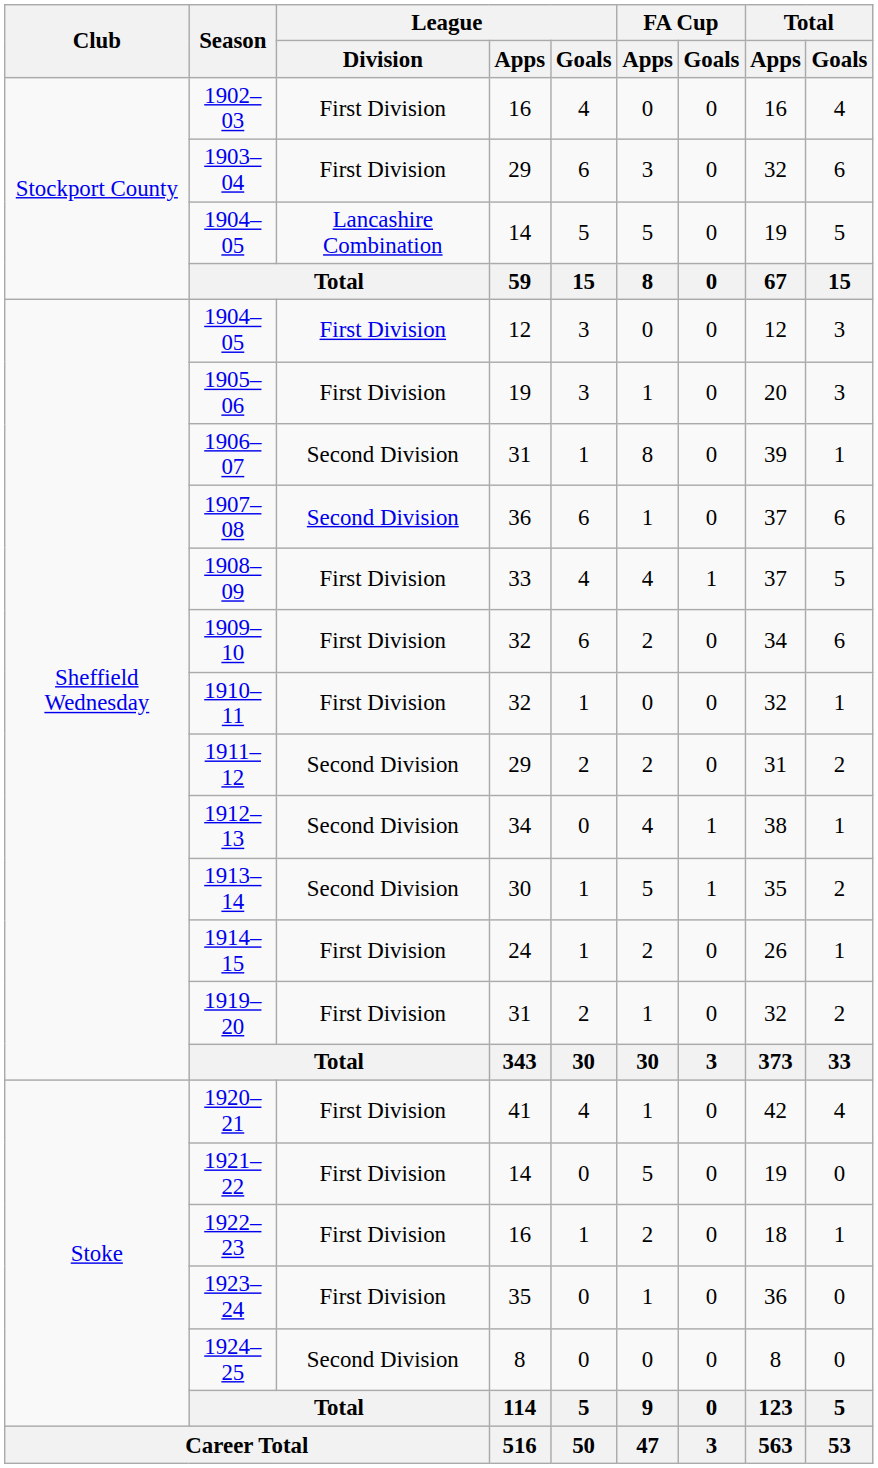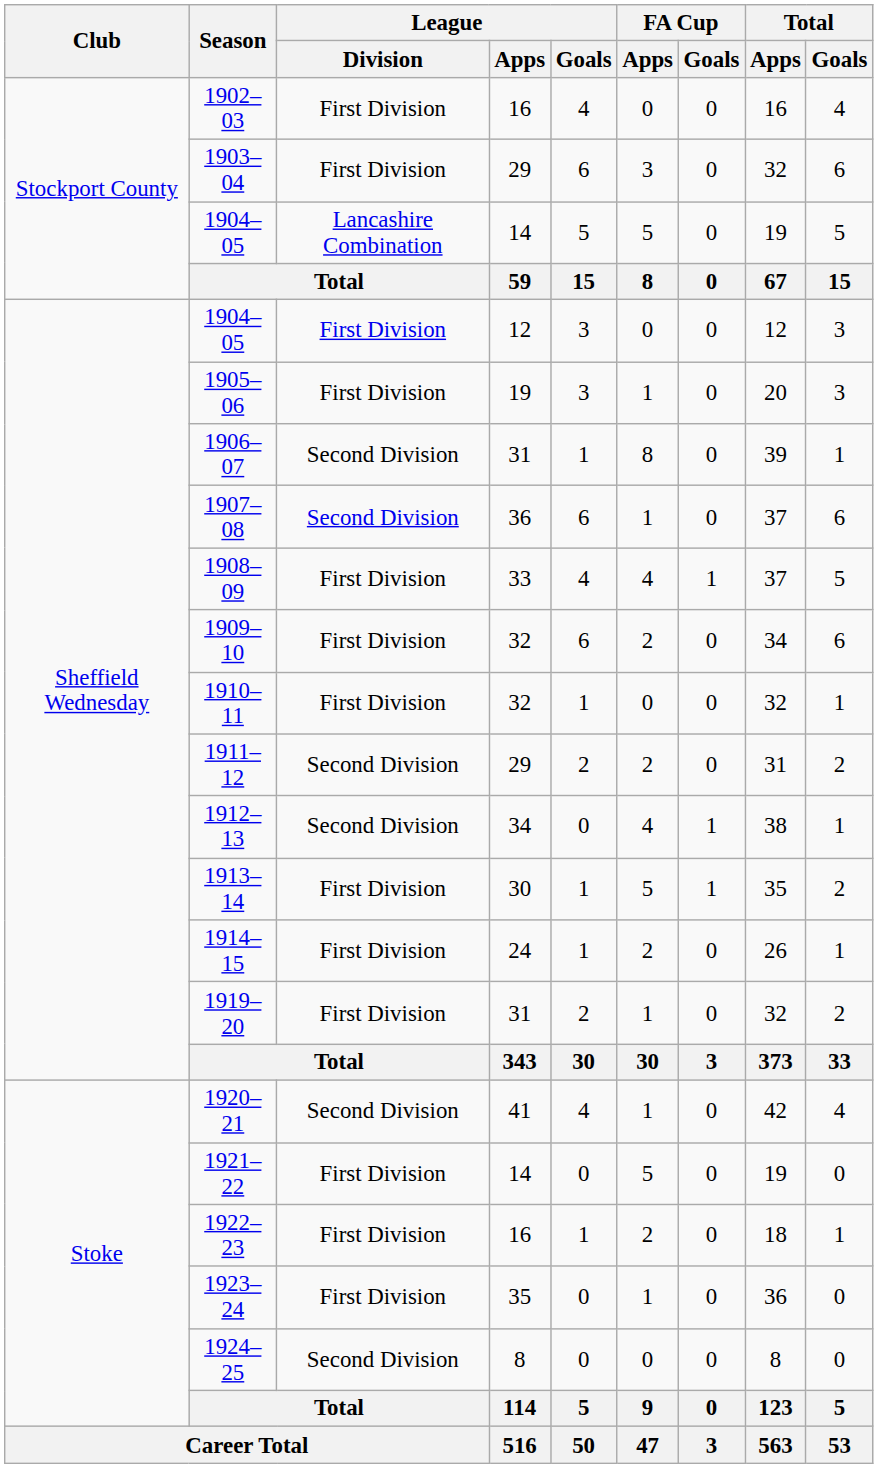1913–14 | League / Division: Second Division -> First Division
1920–21 | League / Division: First Division -> Second Division
